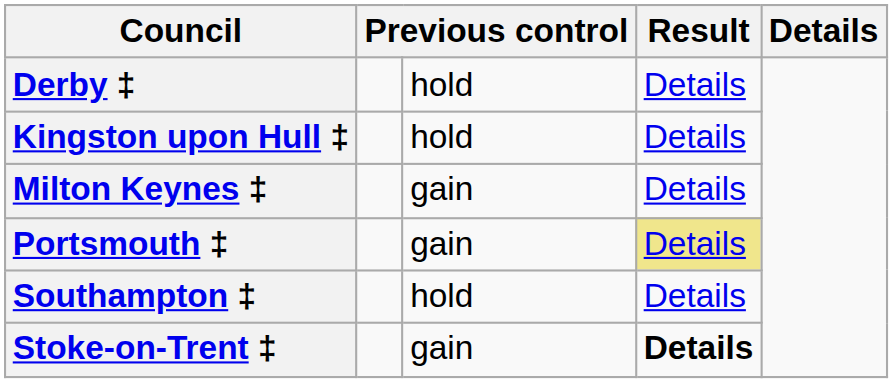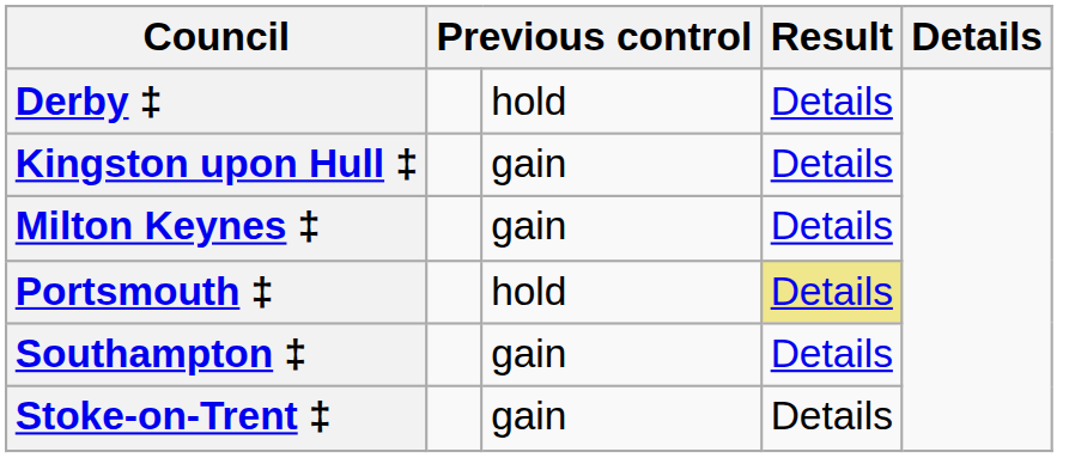Kingston upon Hull ‡ | column 3: hold -> gain
Portsmouth ‡ | column 3: gain -> hold
Southampton ‡ | column 3: hold -> gain
Stoke-on-Trent ‡ | column 4: bold -> normal
